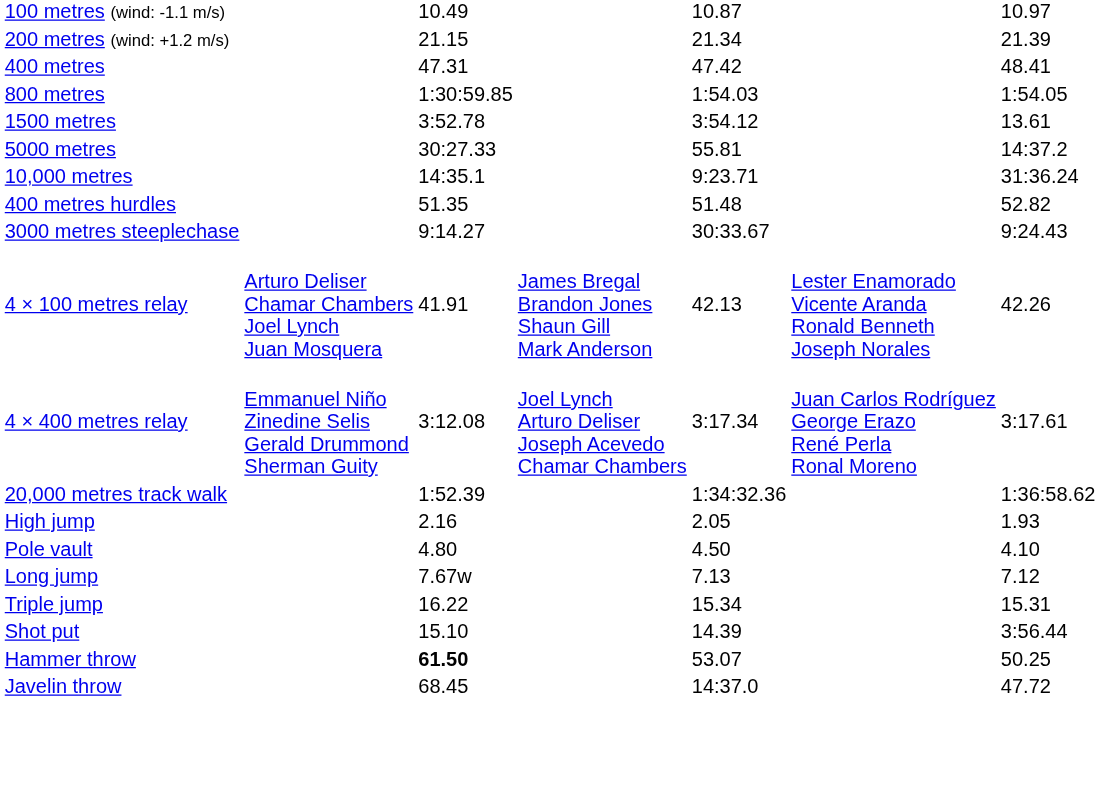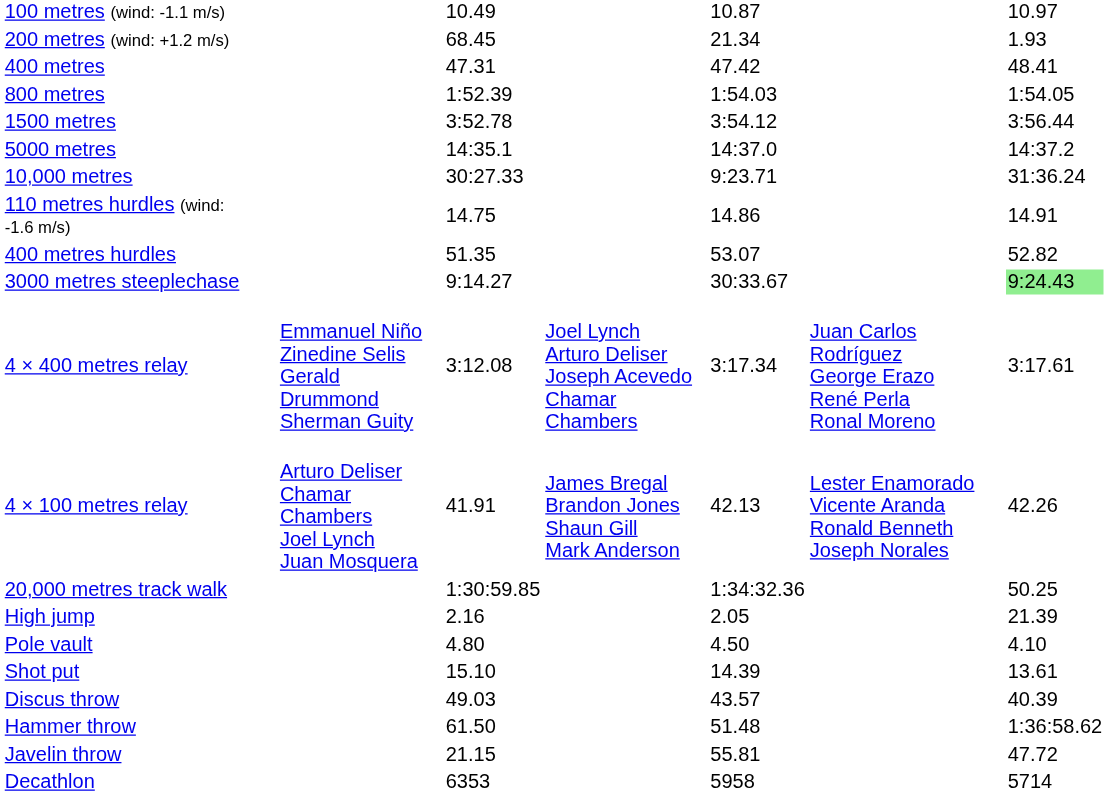200 metres (wind: +1.2 m/s) | column 3: 21.15 -> 68.45
200 metres (wind: +1.2 m/s) | column 7: 21.39 -> 1.93
800 metres | column 3: 1:30:59.85 -> 1:52.39
1500 metres | column 7: 13.61 -> 3:56.44
5000 metres | column 3: 30:27.33 -> 14:35.1
5000 metres | column 5: 55.81 -> 14:37.0
10,000 metres | column 3: 14:35.1 -> 30:27.33
+ row: 110 metres hurdles (wind: -1.6 m/s) | 14.75 | 14.86 | 14.91
400 metres hurdles | column 5: 51.48 -> 53.07
3000 metres steeplechase | column 7: no background -> lightgreen background
rows swapped: 4 × 100 metres relay <-> 4 × 400 metres relay
20,000 metres track walk | column 3: 1:52.39 -> 1:30:59.85
20,000 metres track walk | column 7: 1:36:58.62 -> 50.25
High jump | column 7: 1.93 -> 21.39
- row: Long jump | 7.67w | 7.13 | 7.12
- row: Triple jump | 16.22 | 15.34 | 15.31
Shot put | column 7: 3:56.44 -> 13.61
+ row: Discus throw | 49.03 | 43.57 | 40.39
Hammer throw | column 3: bold -> normal
Hammer throw | column 5: 53.07 -> 51.48
Hammer throw | column 7: 50.25 -> 1:36:58.62
Javelin throw | column 3: 68.45 -> 21.15
Javelin throw | column 5: 14:37.0 -> 55.81
+ row: Decathlon | 6353 | 5958 | 5714
